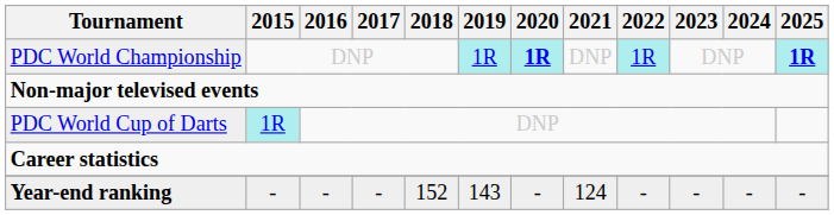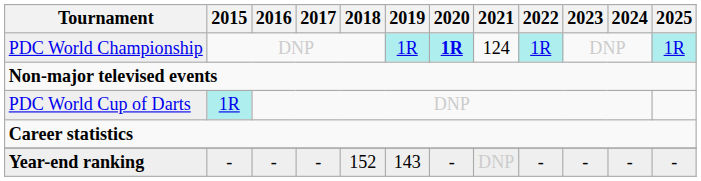PDC World Championship | 2021: DNP -> 124
PDC World Championship | 2025: bold -> normal
Year-end ranking | 2021: 124 -> DNP
